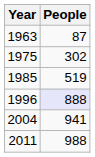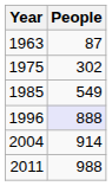1985 | People: 519 -> 549
2004 | People: 941 -> 914
